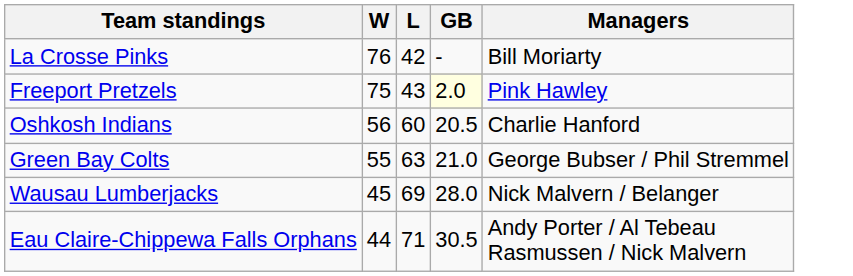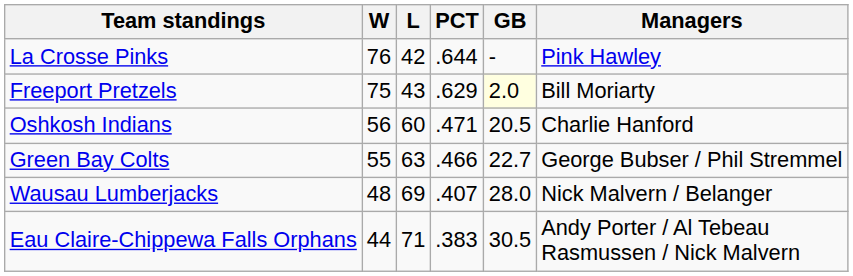+ column: PCT | .644 | .629 | .471 | .466 | .407 | .383
La Crosse Pinks | Managers: Bill Moriarty -> Pink Hawley
Freeport Pretzels | Managers: Pink Hawley -> Bill Moriarty
Green Bay Colts | GB: 21.0 -> 22.7
Wausau Lumberjacks | W: 45 -> 48
